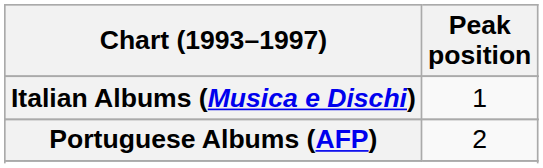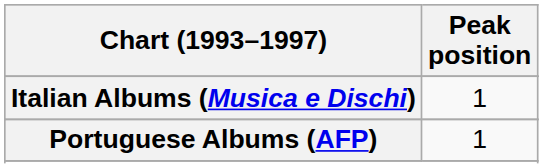Portuguese Albums (AFP) | Peak position: 2 -> 1
